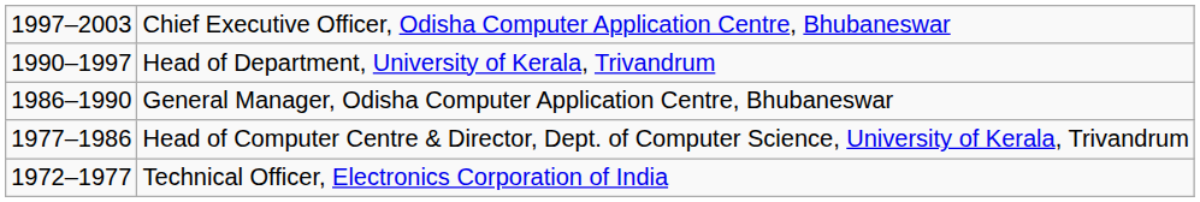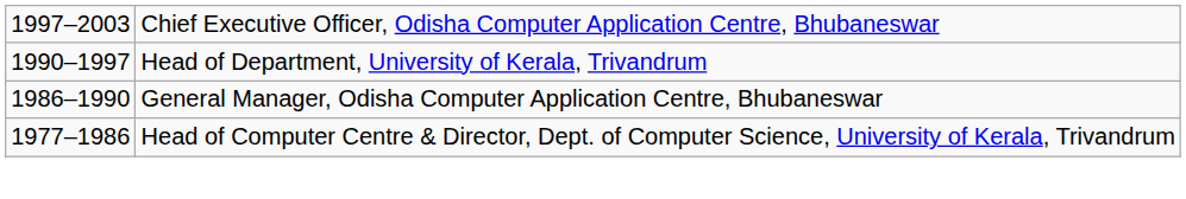- row: 1972–1977 | Technical Officer, Electronics Corporation of India
